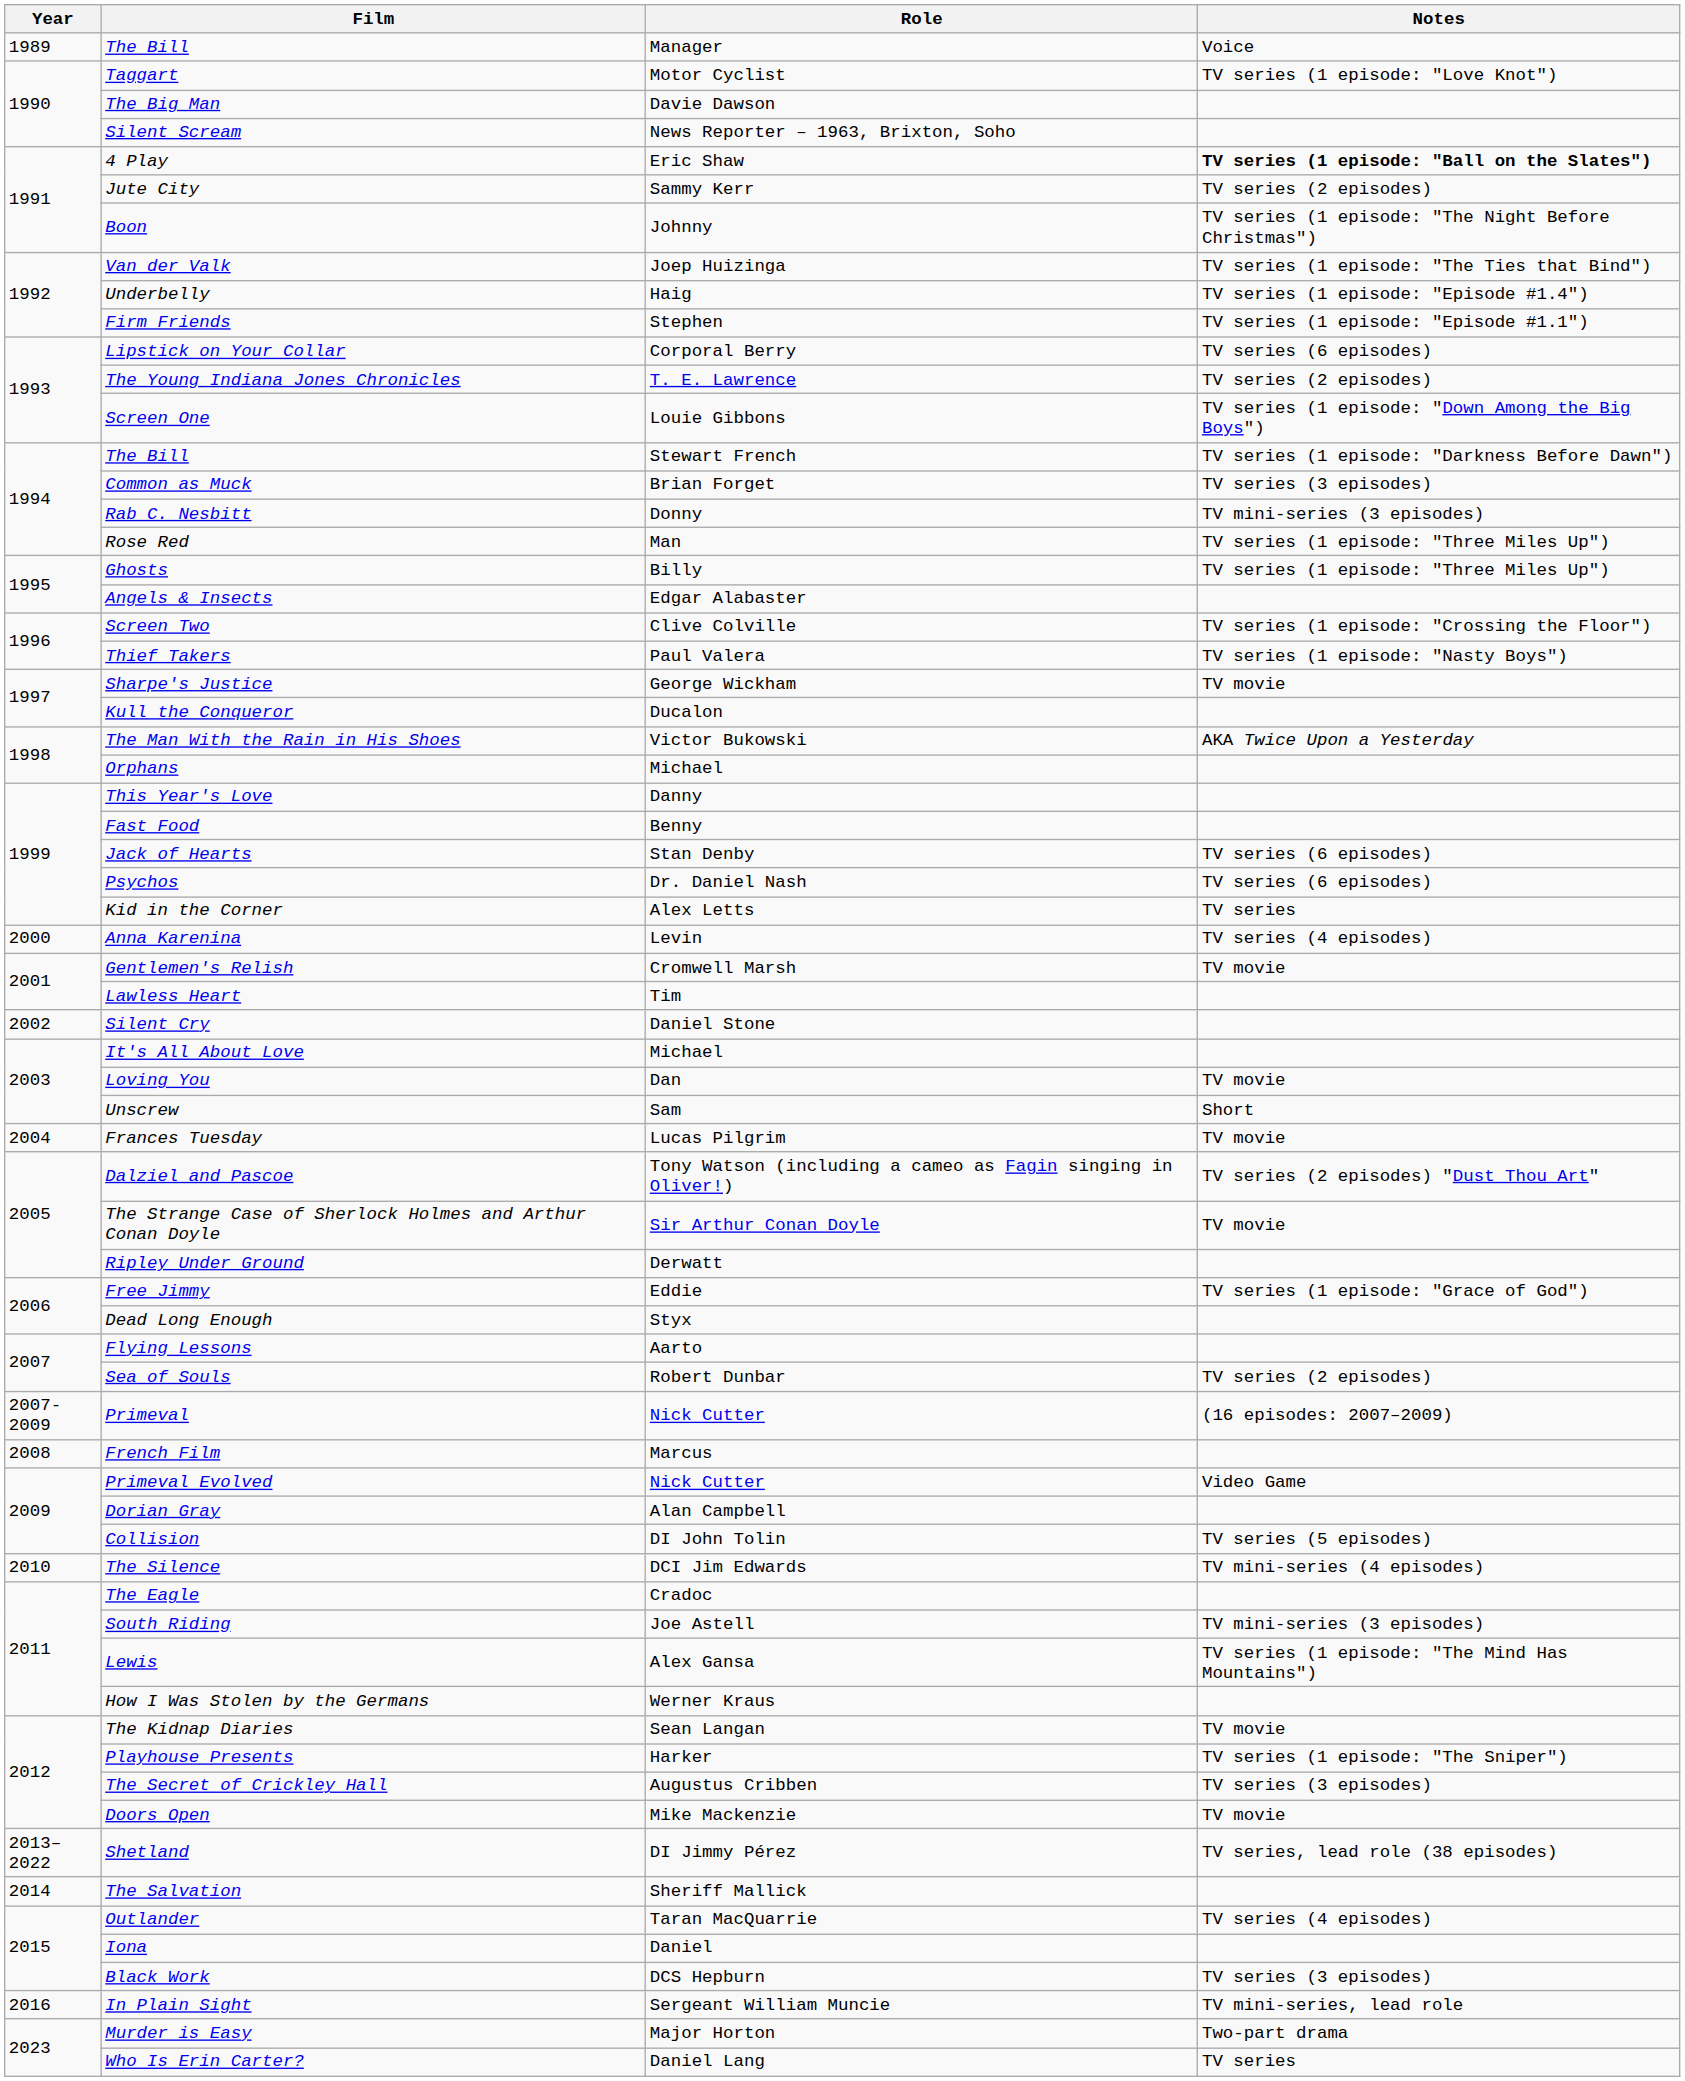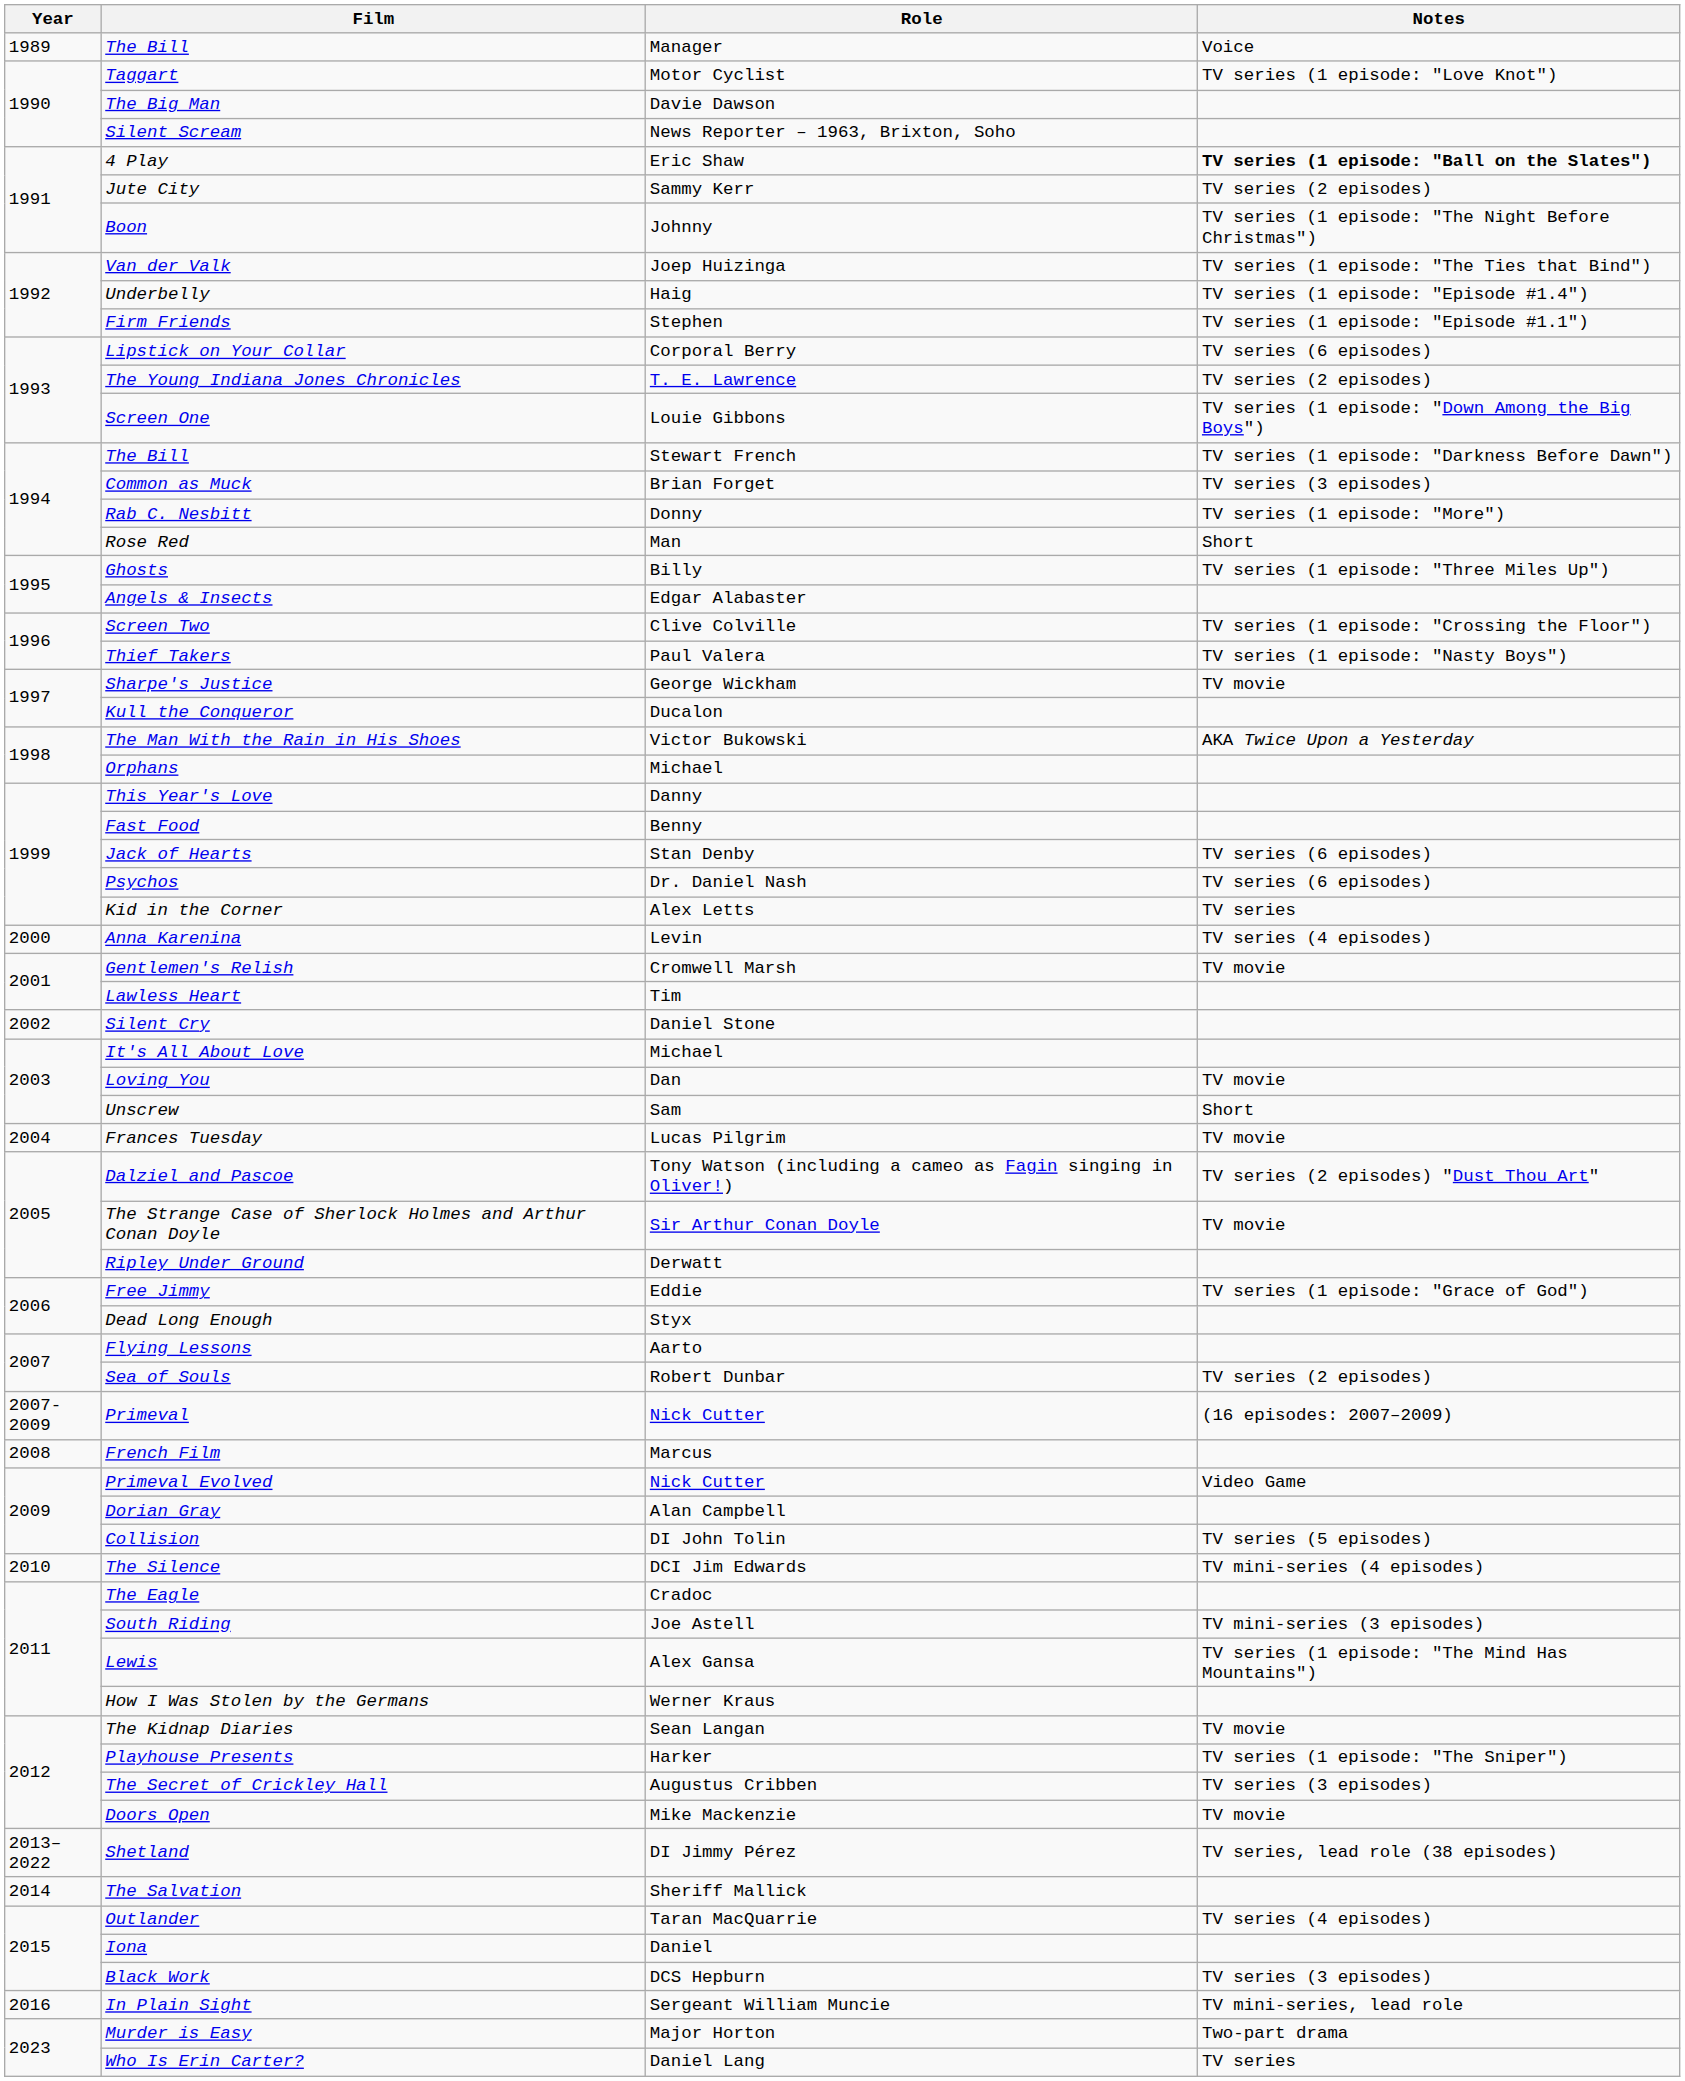Rab C. Nesbitt | Notes: TV mini-series (3 episodes) -> TV series (1 episode: "More")
Rose Red | Notes: TV series (1 episode: "Three Miles Up") -> Short
